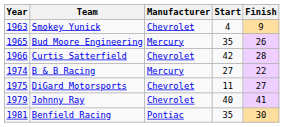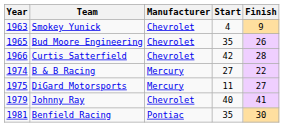Bud Moore Engineering | Manufacturer: Mercury -> Chevrolet
DiGard Motorsports | Manufacturer: Chevrolet -> Mercury
